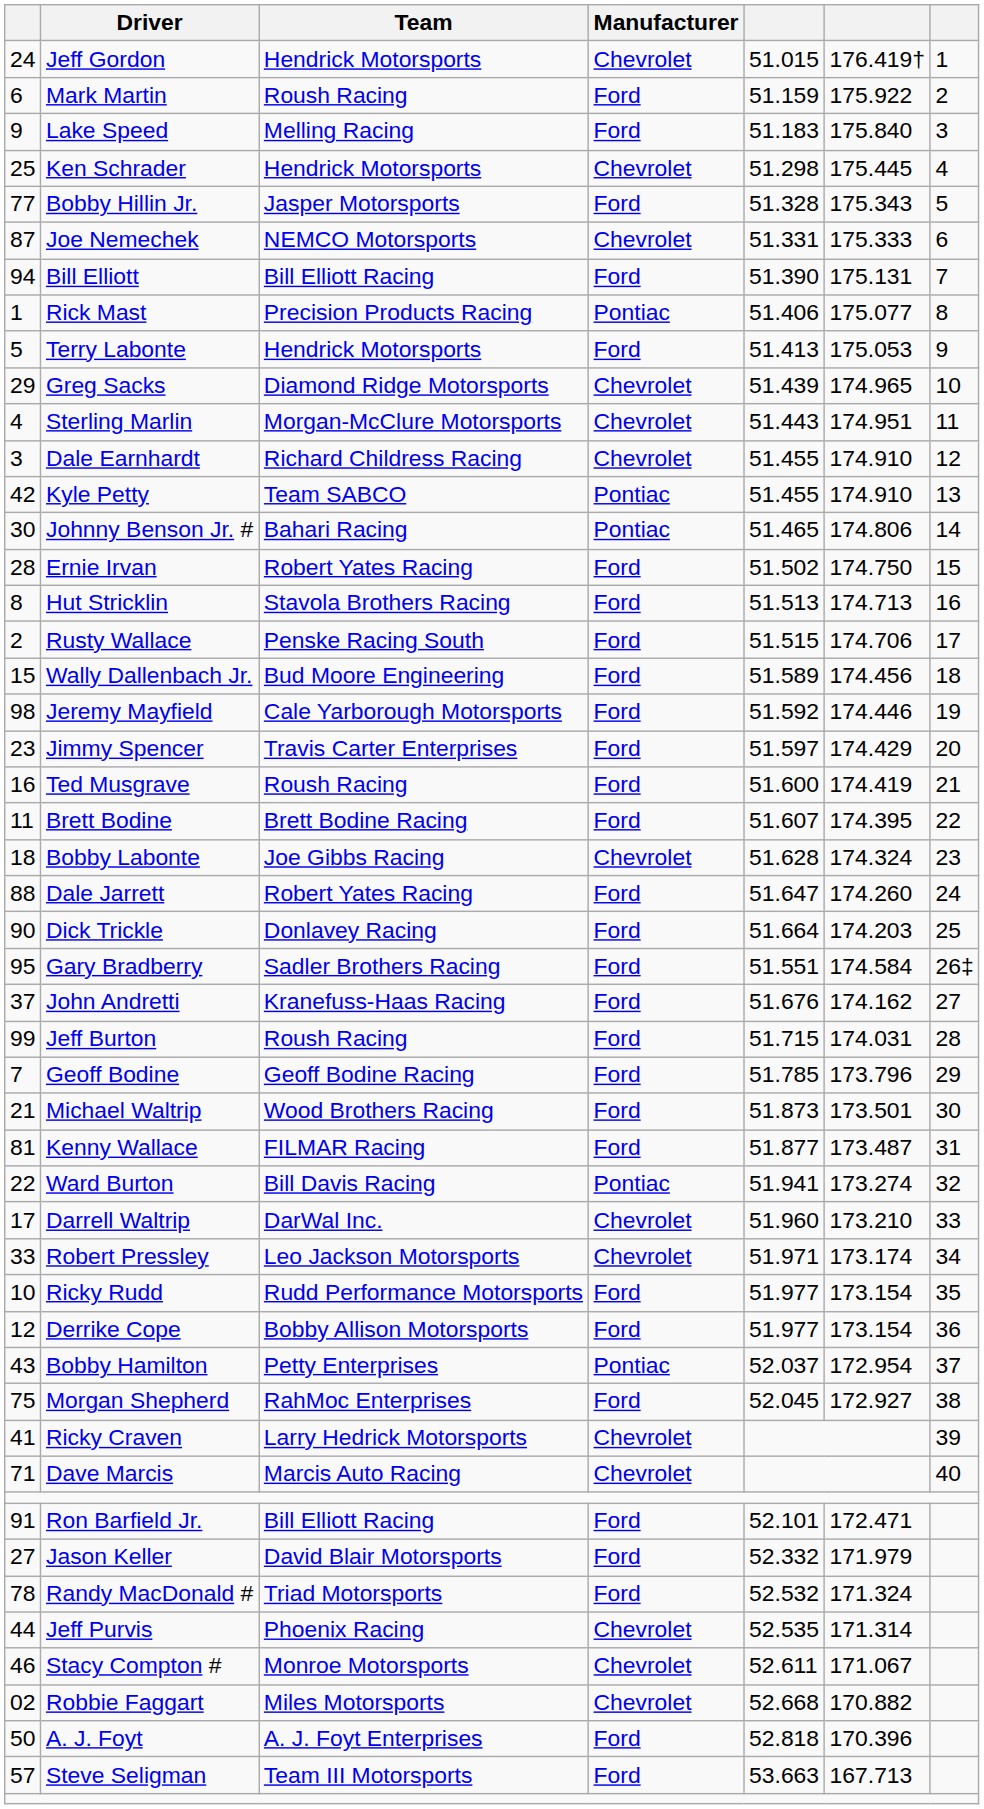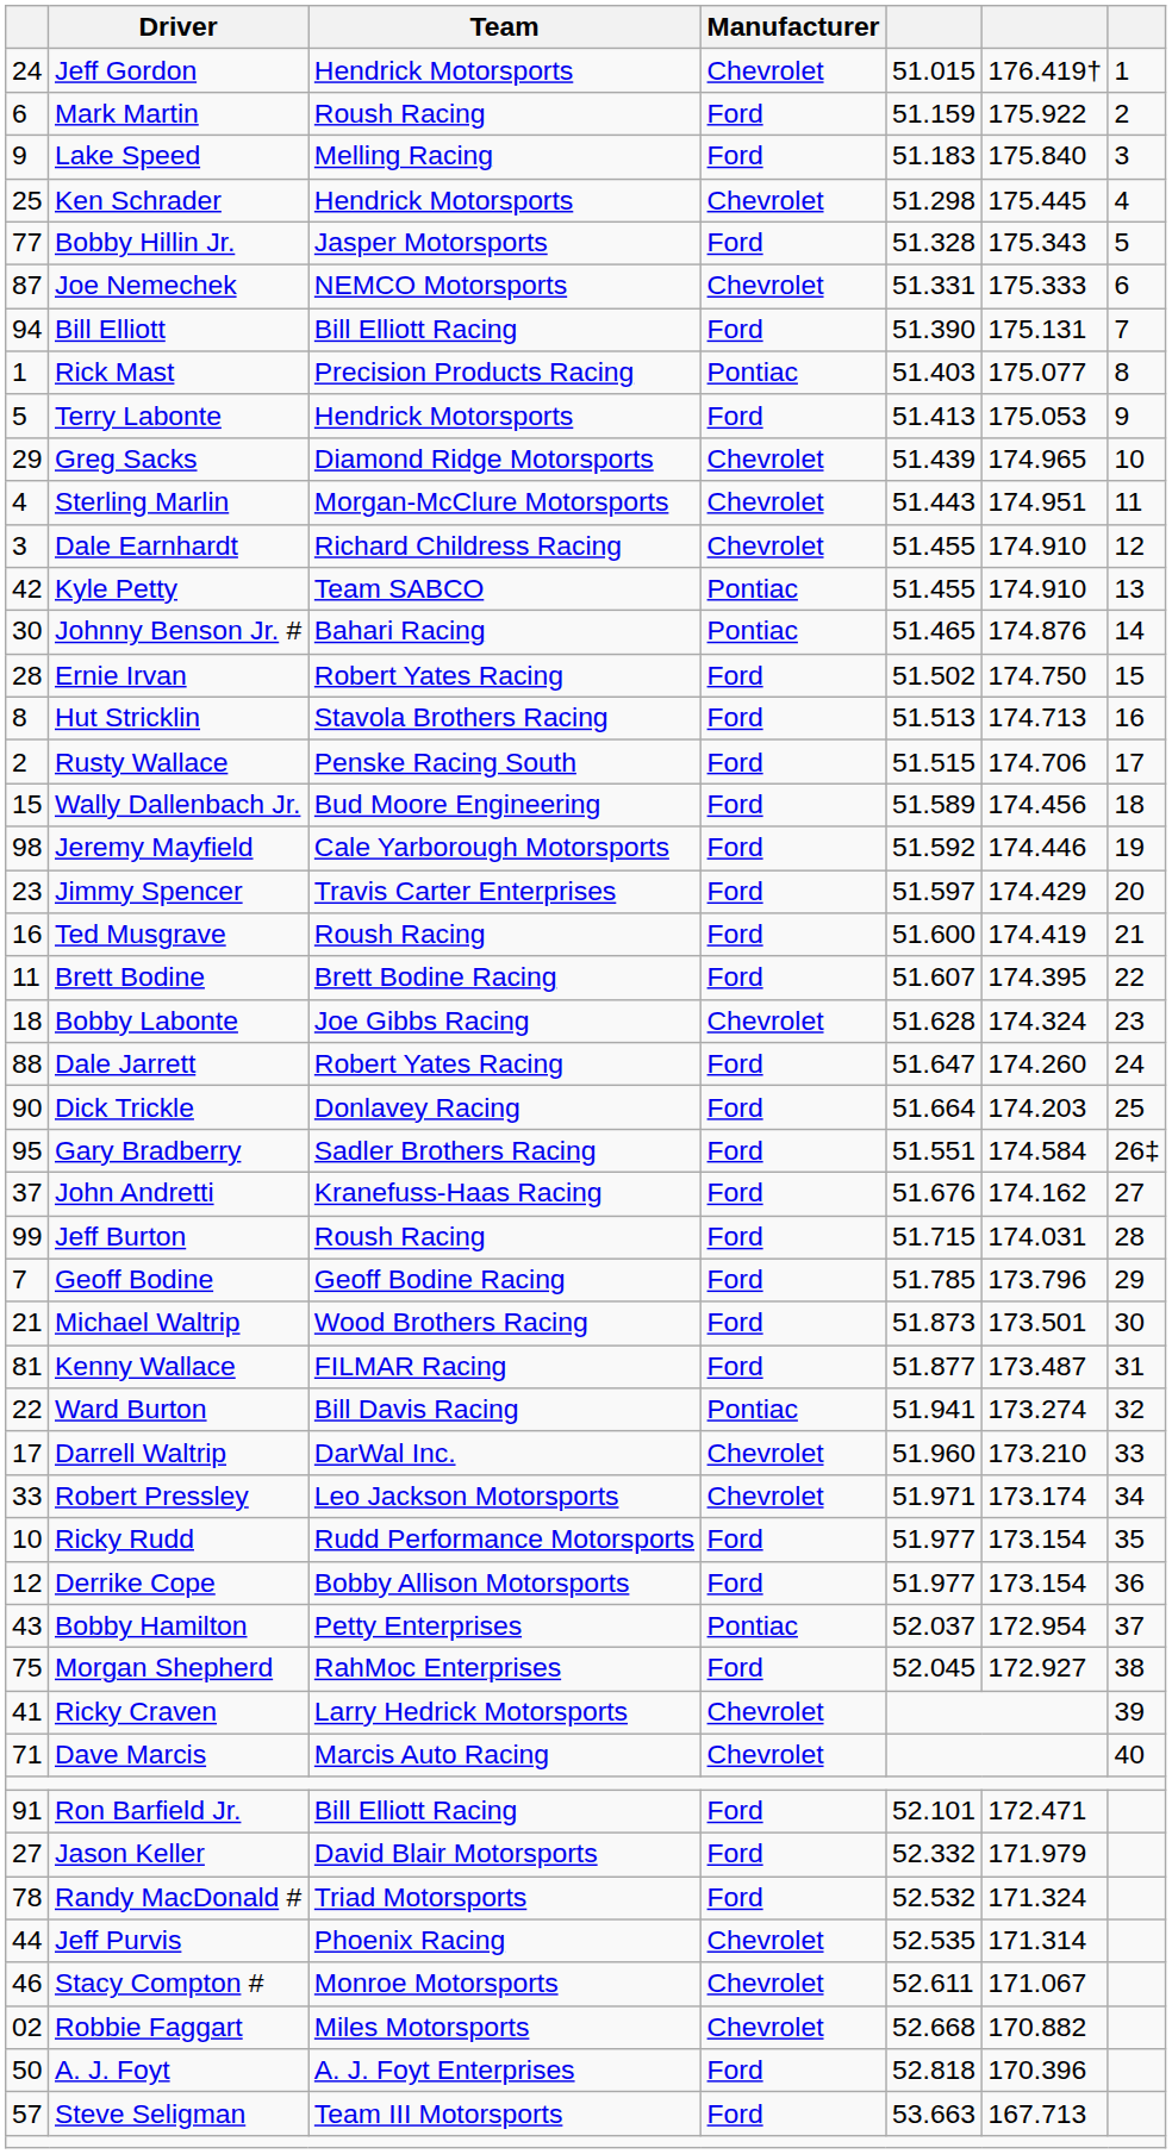Rick Mast | column 5: 51.406 -> 51.403
Johnny Benson Jr. # | column 6: 174.806 -> 174.876
